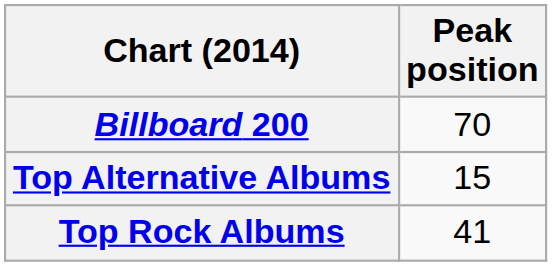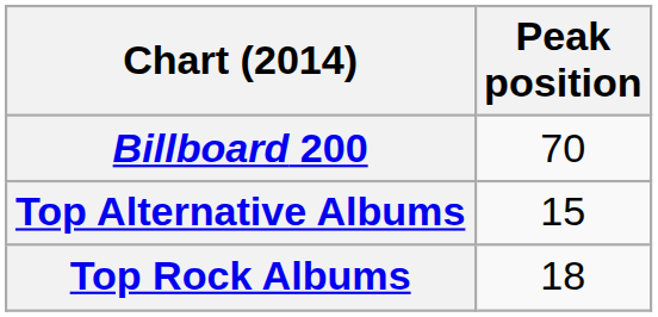Top Rock Albums | Peak position: 41 -> 18
